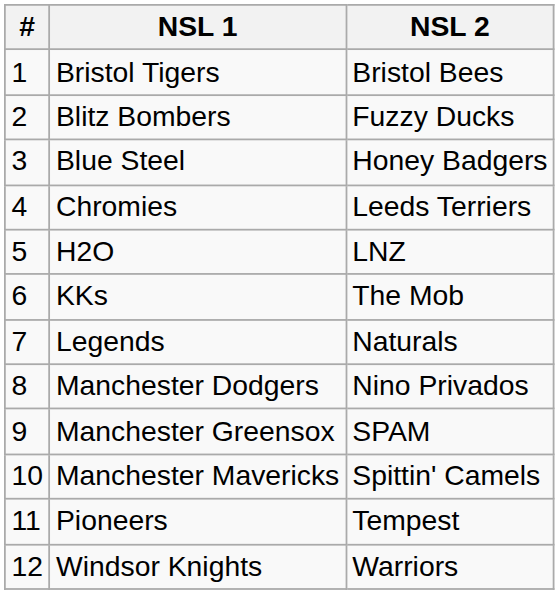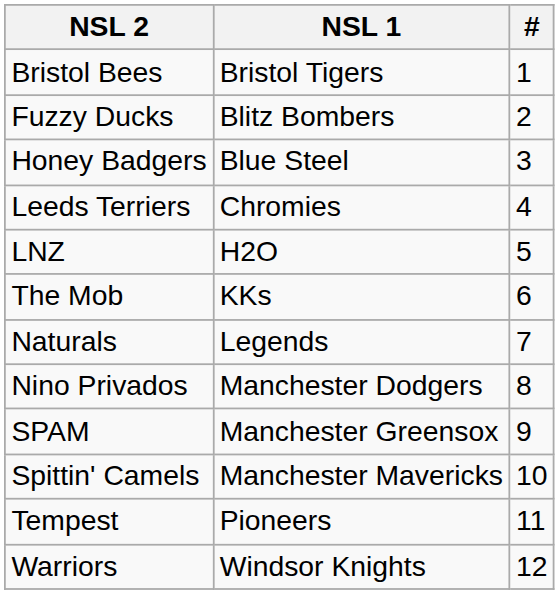columns swapped: # <-> NSL 2
